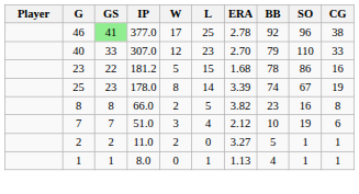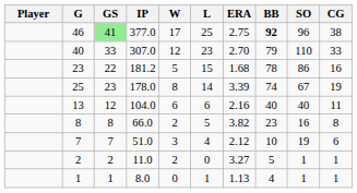46 | ERA: 2.78 -> 2.75
46 | BB: normal -> bold
+ row: 13 | 12 | 104.0 | 6 | 6 | 2.16 | 40 | 40 | 11
